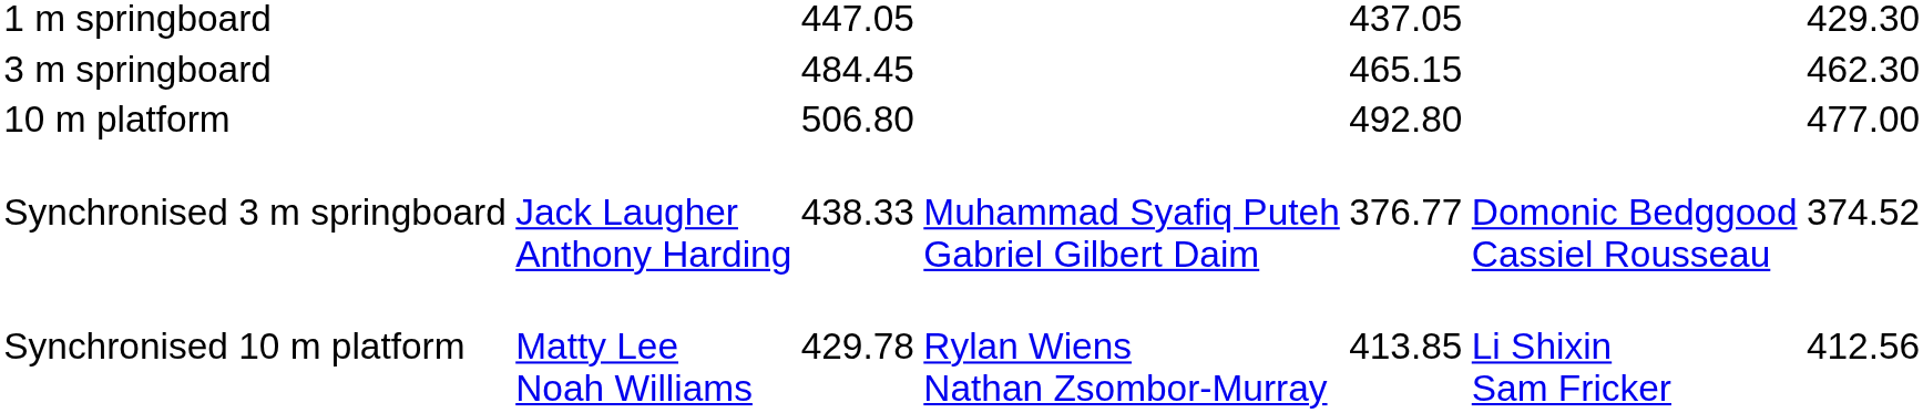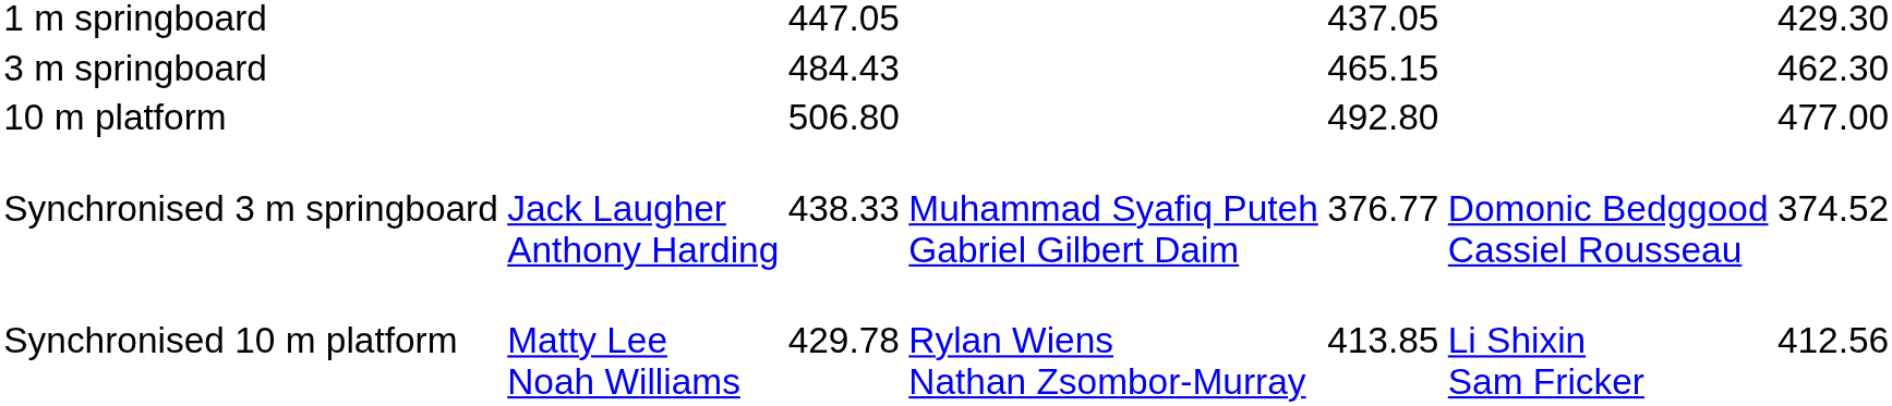3 m springboard | column 3: 484.45 -> 484.43
